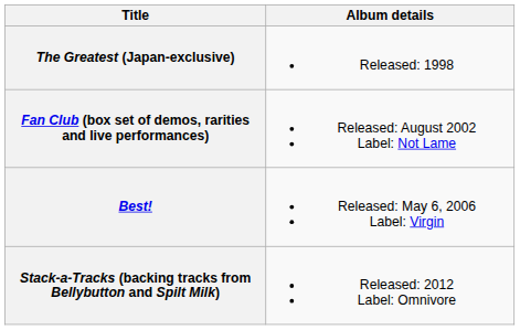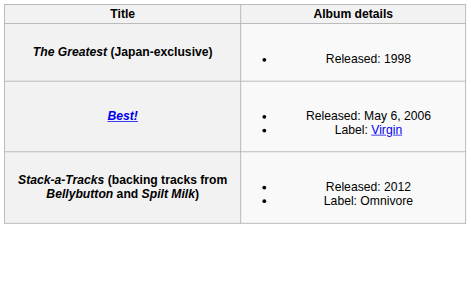- row: Fan Club (box set of demos, rarities and live performances) | Released: August 2002 Label: Not Lame
